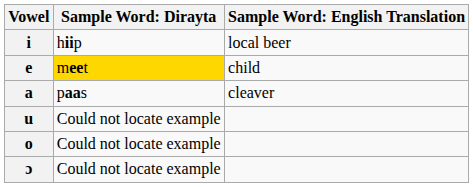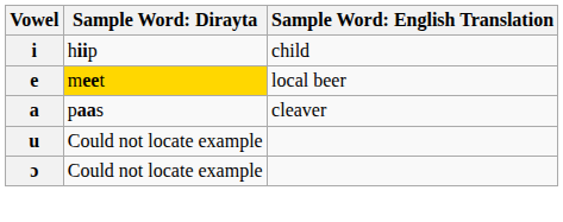i | column 3: local beer -> child
e | column 3: child -> local beer
- row: o | Could not locate example
